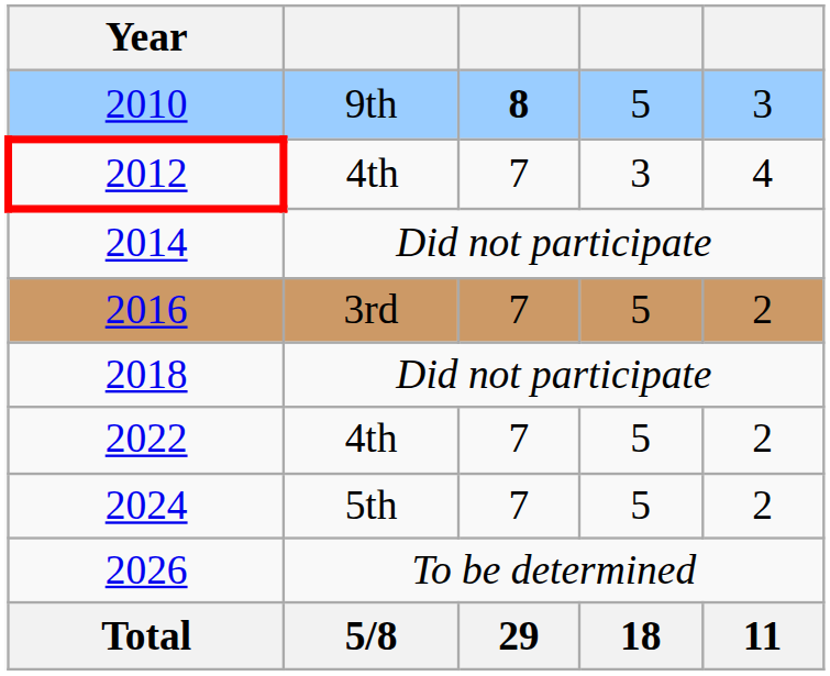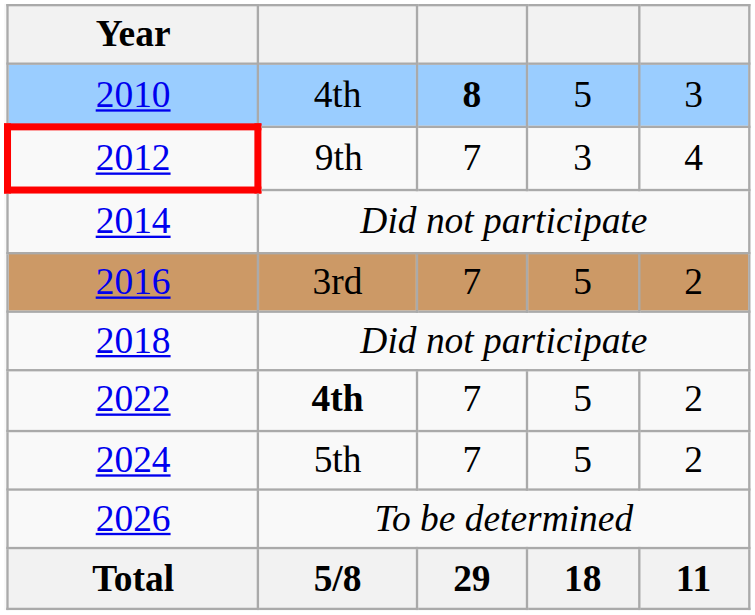2010 | column 2: 9th -> 4th
2012 | column 2: 4th -> 9th
2022 | column 2: normal -> bold
